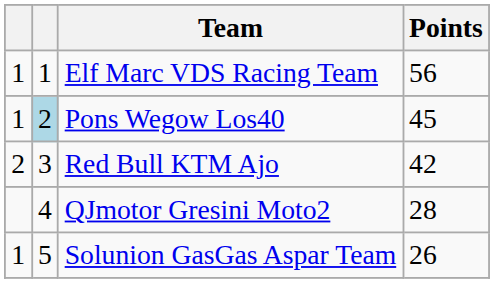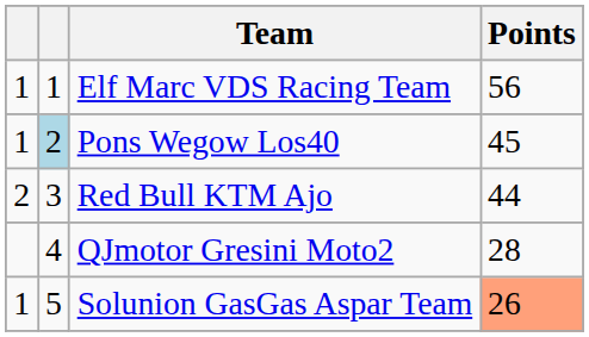Red Bull KTM Ajo | Points: 42 -> 44
Solunion GasGas Aspar Team | Points: no background -> lightsalmon background
